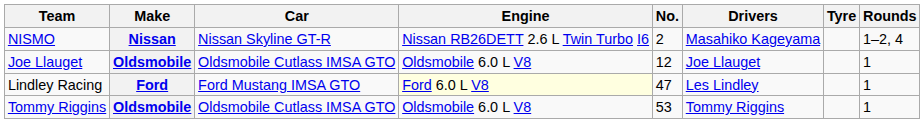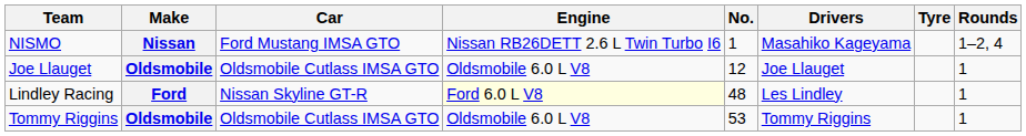NISMO | Car: Nissan Skyline GT-R -> Ford Mustang IMSA GTO
NISMO | No.: 2 -> 1
Lindley Racing | Car: Ford Mustang IMSA GTO -> Nissan Skyline GT-R
Lindley Racing | No.: 47 -> 48
